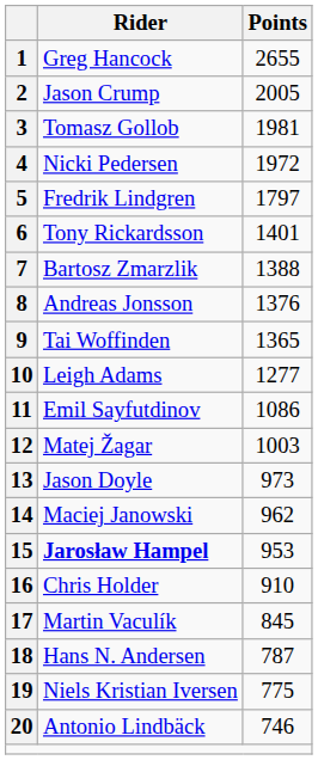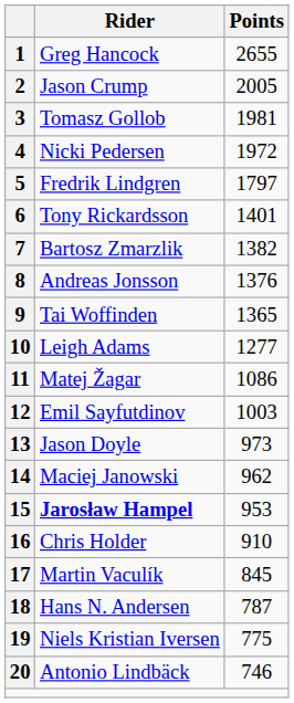7 | Points: 1388 -> 1382
11 | Rider: Emil Sayfutdinov -> Matej Žagar
12 | Rider: Matej Žagar -> Emil Sayfutdinov
